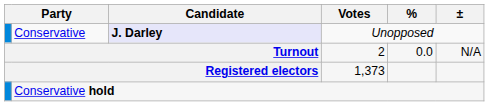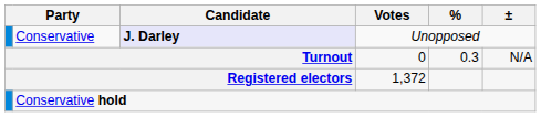Turnout | Votes: 2 -> 0
Turnout | %: 0.0 -> 0.3
Registered electors | Votes: 1,373 -> 1,372
